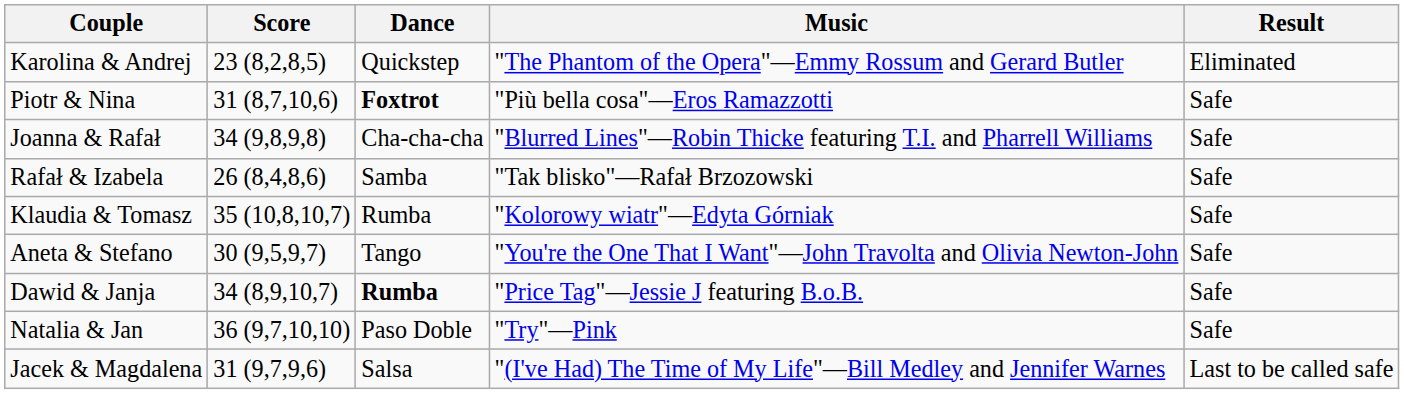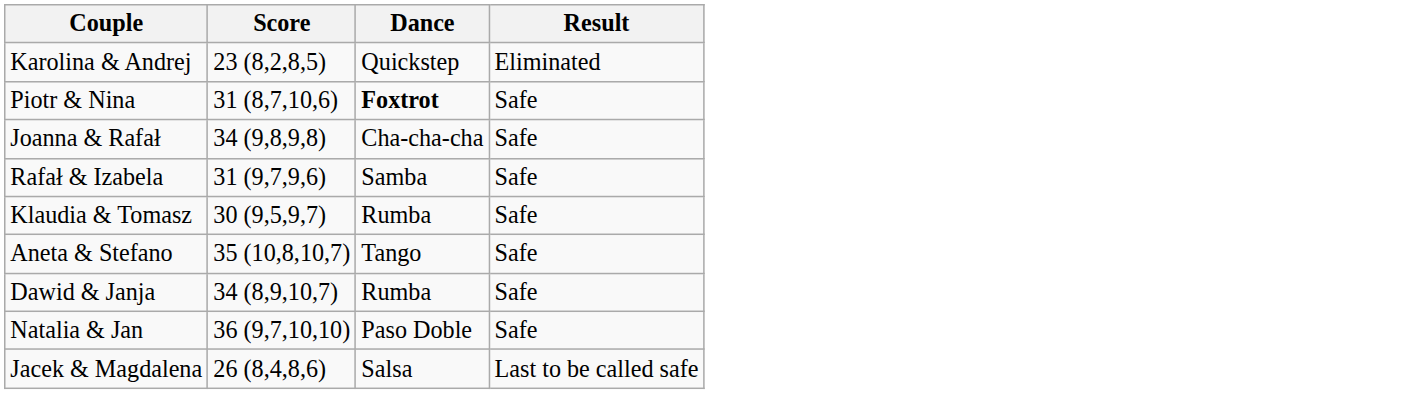- column: Music | "The Phantom of the Opera"—Emmy Rossum and Gerard Butler | "Più bella cosa"—Eros Ramazzotti | "Blurred Lines"—Robin Thicke featuring T.I. and Pharrell Williams | "Tak blisko"—Rafał Brzozowski | "Kolorowy wiatr"—Edyta Górniak | "You're the One That I Want"—John Travolta and Olivia Newton-John | "Price Tag"—Jessie J featuring B.o.B. | "Try"—Pink | "(I've Had) The Time of My Life"—Bill Medley and Jennifer Warnes
Rafał & Izabela | Score: 26 (8,4,8,6) -> 31 (9,7,9,6)
Klaudia & Tomasz | Score: 35 (10,8,10,7) -> 30 (9,5,9,7)
Aneta & Stefano | Score: 30 (9,5,9,7) -> 35 (10,8,10,7)
Dawid & Janja | Dance: bold -> normal
Jacek & Magdalena | Score: 31 (9,7,9,6) -> 26 (8,4,8,6)
